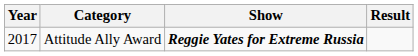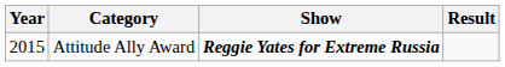Attitude Ally Award | Year: 2017 -> 2015
